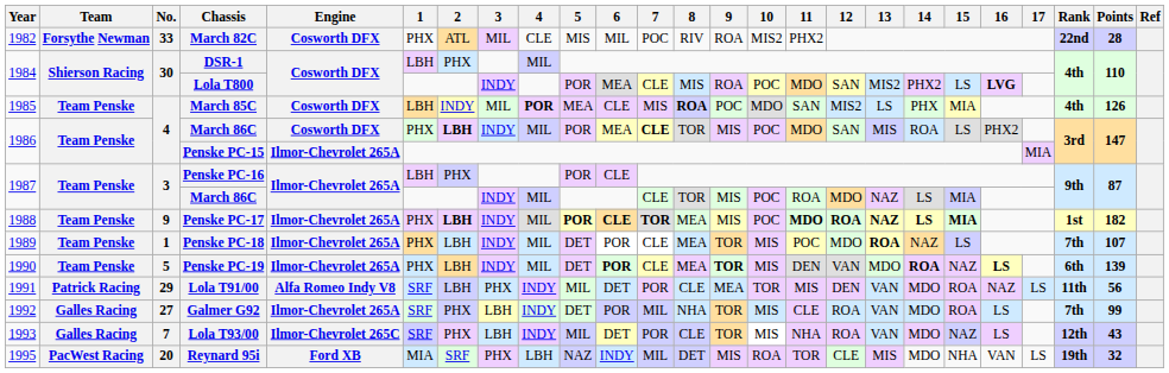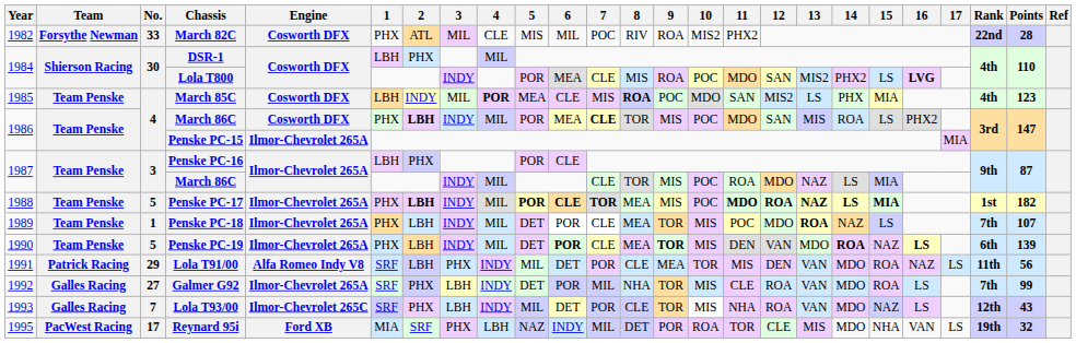March 85C | Points: 126 -> 123
Penske PC-17 | No.: 9 -> 5
Reynard 95i | No.: 20 -> 17
Reynard 95i | 9: MIS -> POR
